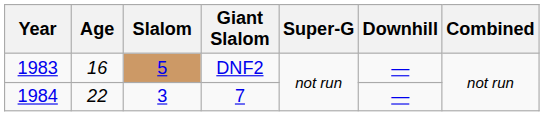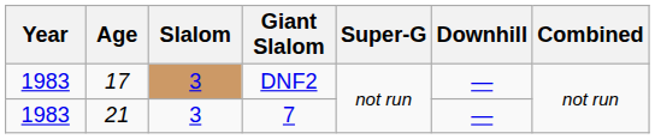DNF2 | Age: 16 -> 17
DNF2 | Slalom: 5 -> 3
7 | Year: 1984 -> 1983
7 | Age: 22 -> 21
